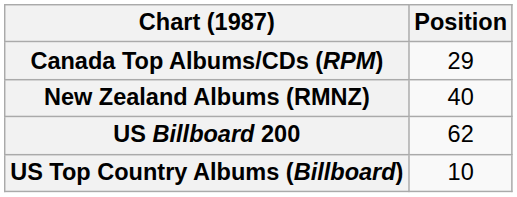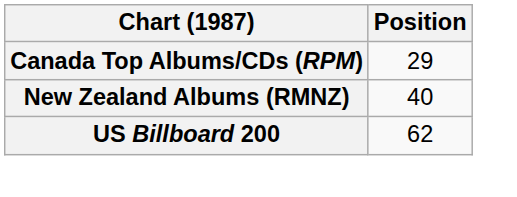- row: US Top Country Albums (Billboard) | 10
